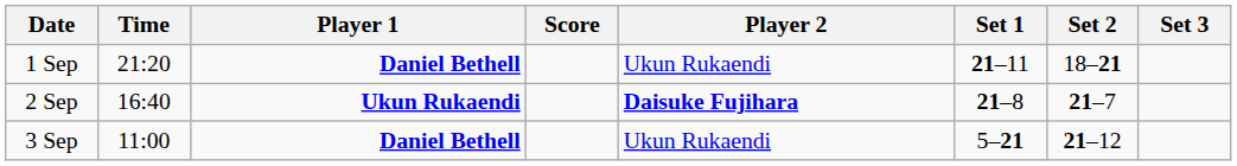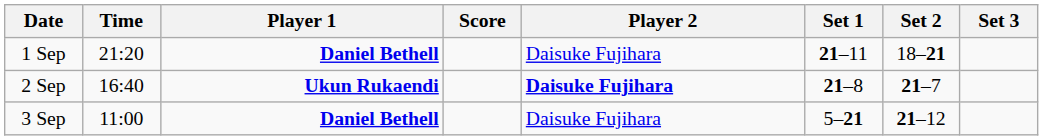1 Sep | Player 2: Ukun Rukaendi -> Daisuke Fujihara
3 Sep | Player 2: Ukun Rukaendi -> Daisuke Fujihara
